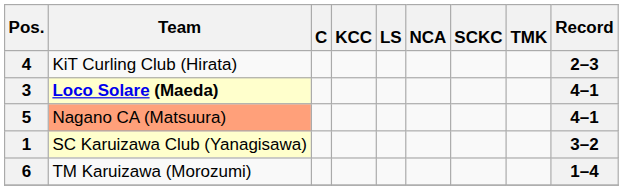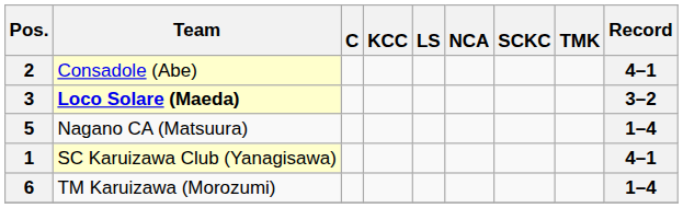+ row: 2 | Consadole (Abe) | 4–1
- row: 4 | KiT Curling Club (Hirata) | 2–3
3 | Record: 4–1 -> 3–2
5 | Team: lightsalmon background -> no background
5 | Record: 4–1 -> 1–4
1 | Record: 3–2 -> 4–1
